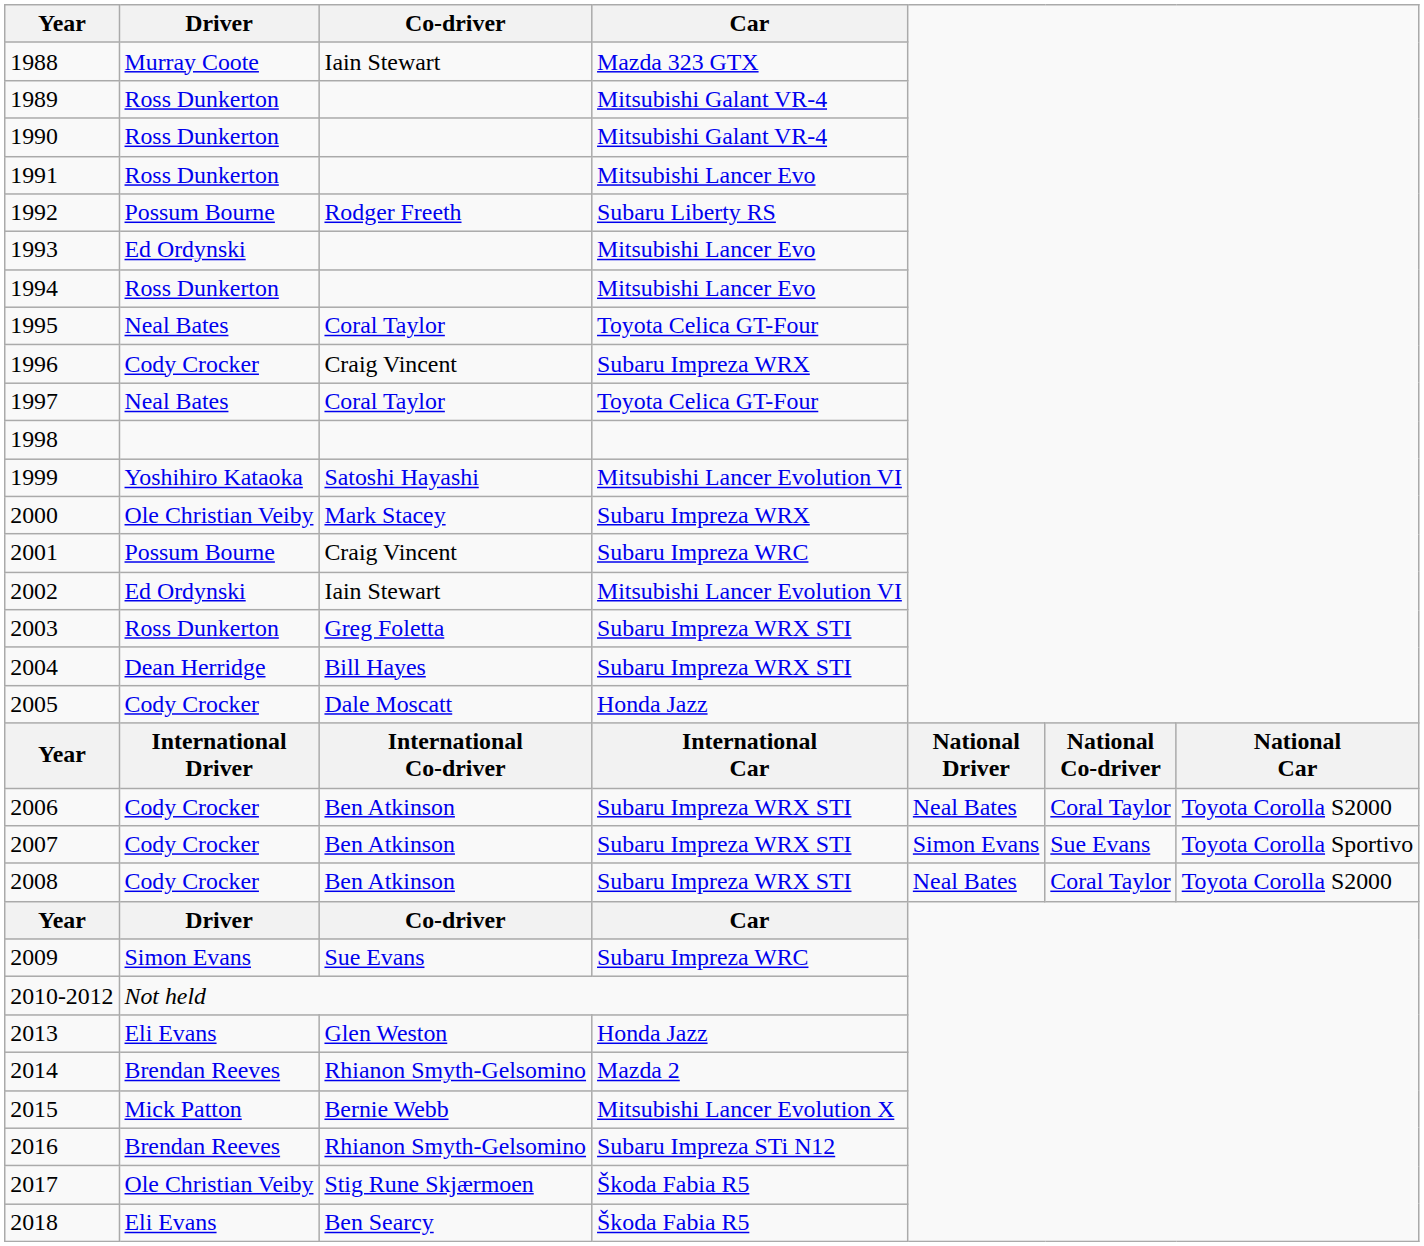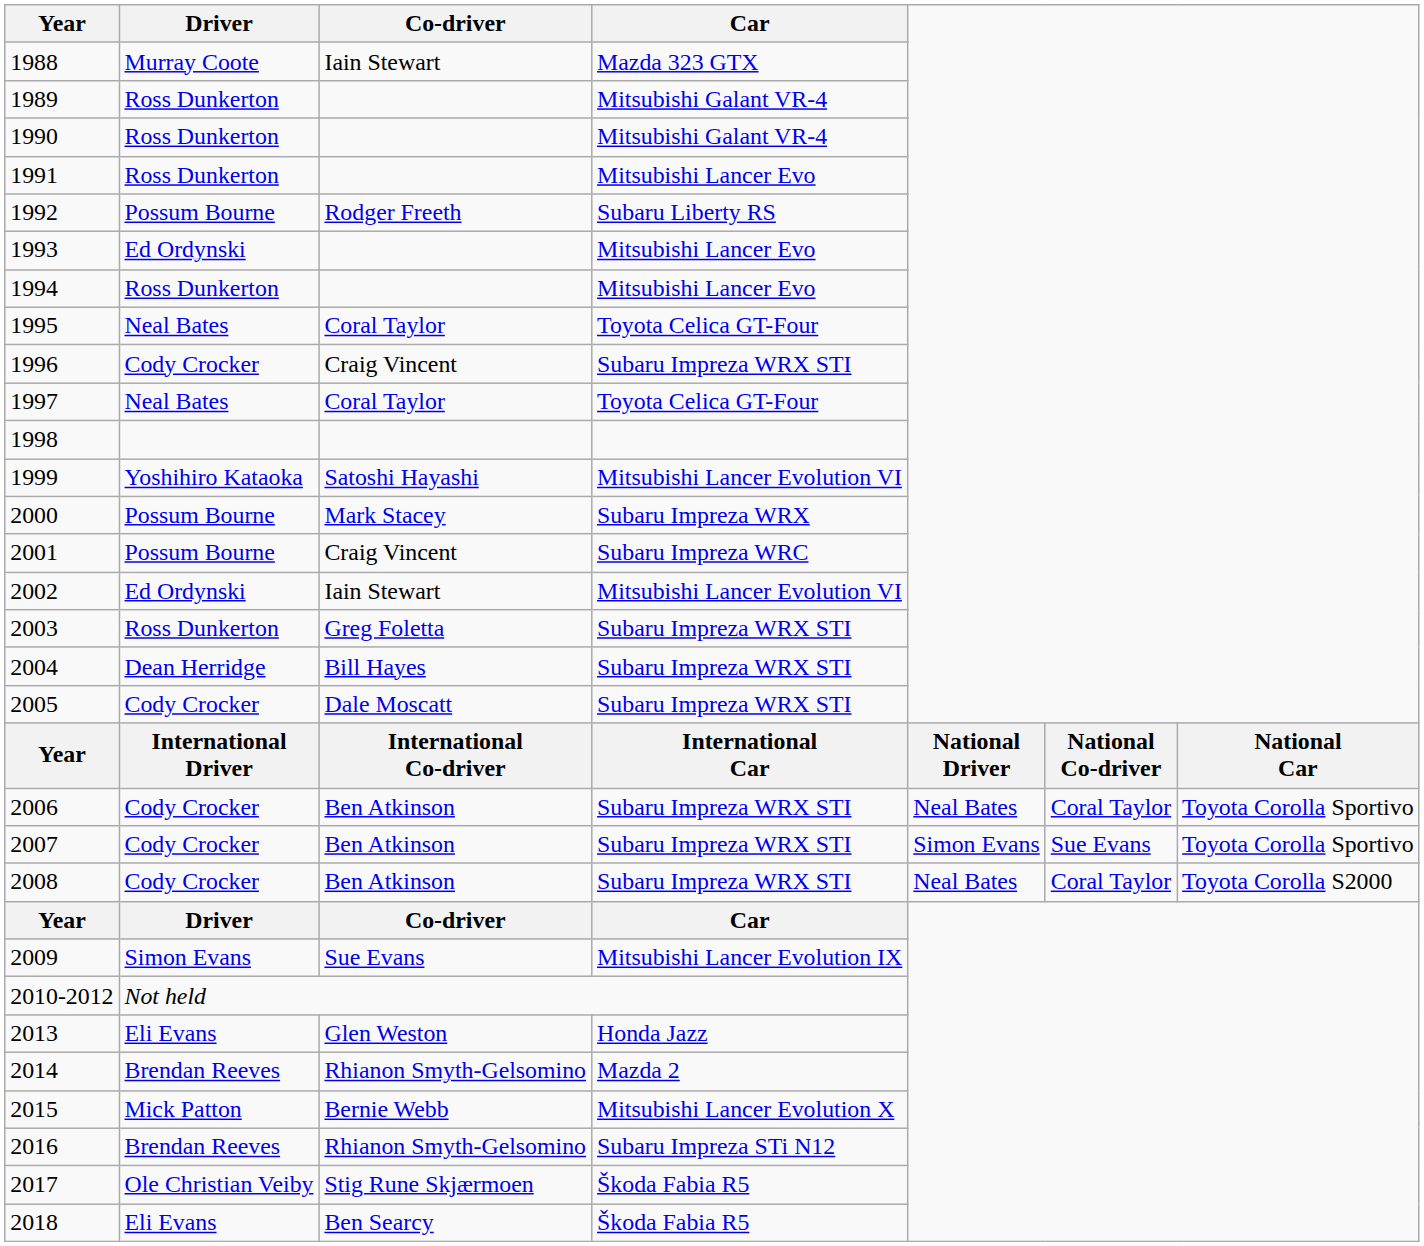1996 | Car: Subaru Impreza WRX -> Subaru Impreza WRX STI
2000 | Driver: Ole Christian Veiby -> Possum Bourne
2005 | Car: Honda Jazz -> Subaru Impreza WRX STI
2006 | column 7: Toyota Corolla S2000 -> Toyota Corolla Sportivo
2009 | Car: Subaru Impreza WRC -> Mitsubishi Lancer Evolution IX
